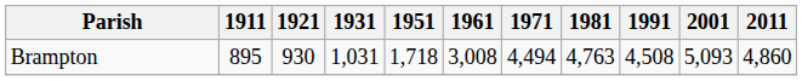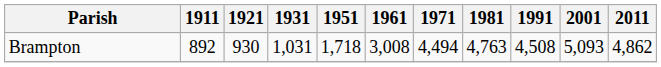Brampton | 1911: 895 -> 892
Brampton | 2011: 4,860 -> 4,862
